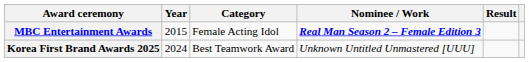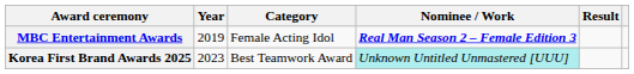MBC Entertainment Awards | Year: 2015 -> 2019
Korea First Brand Awards 2025 | Year: 2024 -> 2023
Korea First Brand Awards 2025 | Nominee / Work: no background -> paleturquoise background
